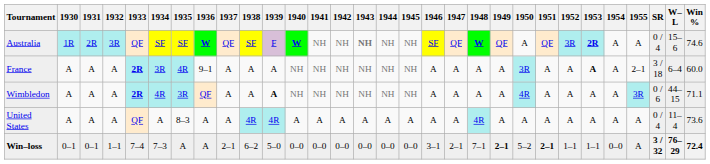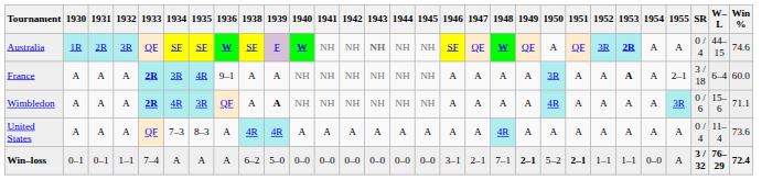- column: 1937 | QF | A | A | A | 2–1
Australia | W–L: 15–6 -> 44–15
Wimbledon | W–L: 44–15 -> 15–6
United States | 1934: A -> 7–3
Win–loss | 1934: 7–3 -> A
